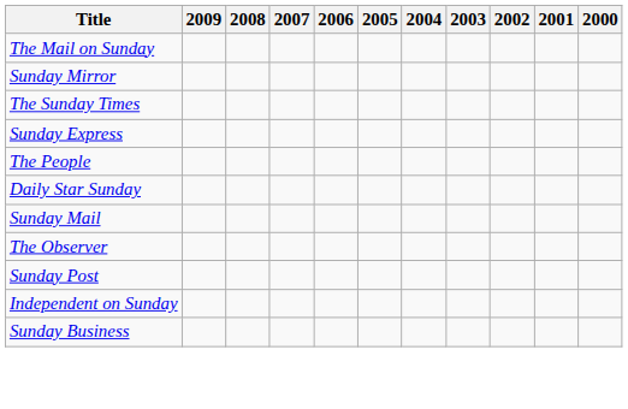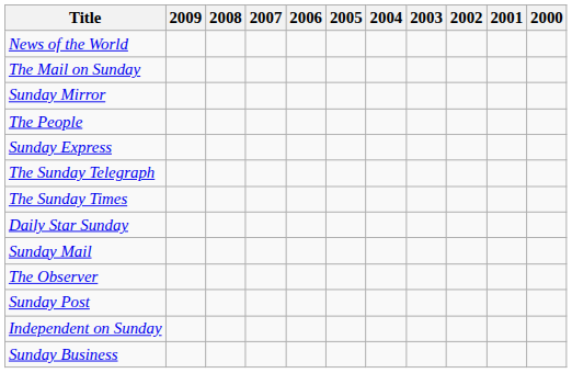+ row: News of the World
rows swapped: The Sunday Times <-> The People
+ row: The Sunday Telegraph
